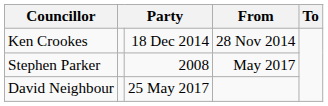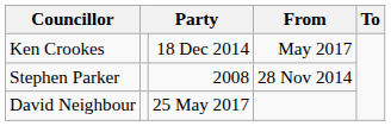Ken Crookes | From: 28 Nov 2014 -> May 2017
Stephen Parker | From: May 2017 -> 28 Nov 2014
